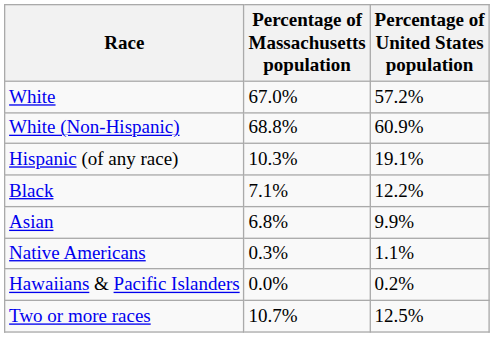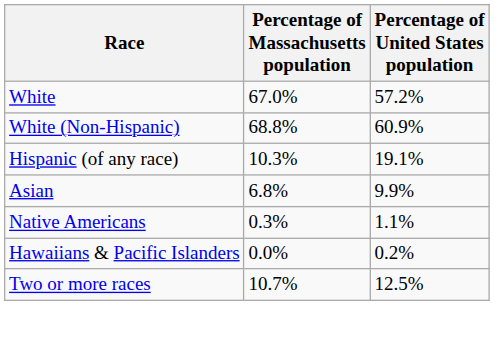- row: Black | 7.1% | 12.2%
